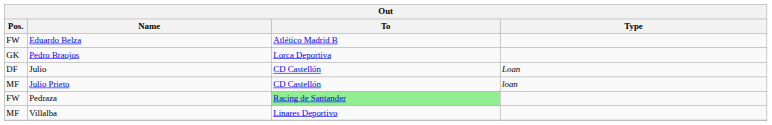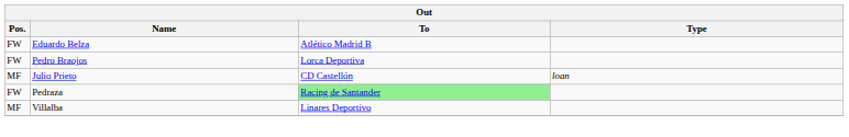Pedro Braojos | Pos.: GK -> FW
- row: DF | Julio | CD Castellón | Loan
